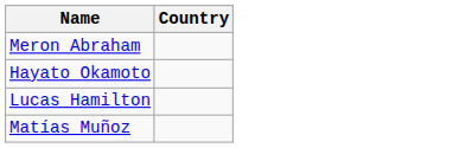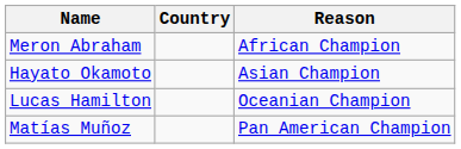+ column: Reason | African Champion | Asian Champion | Oceanian Champion | Pan American Champion
